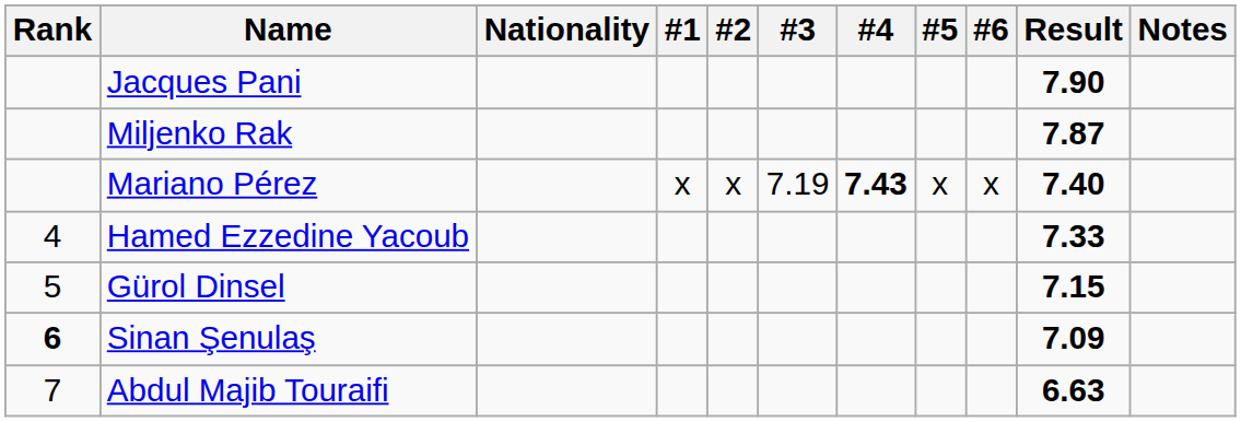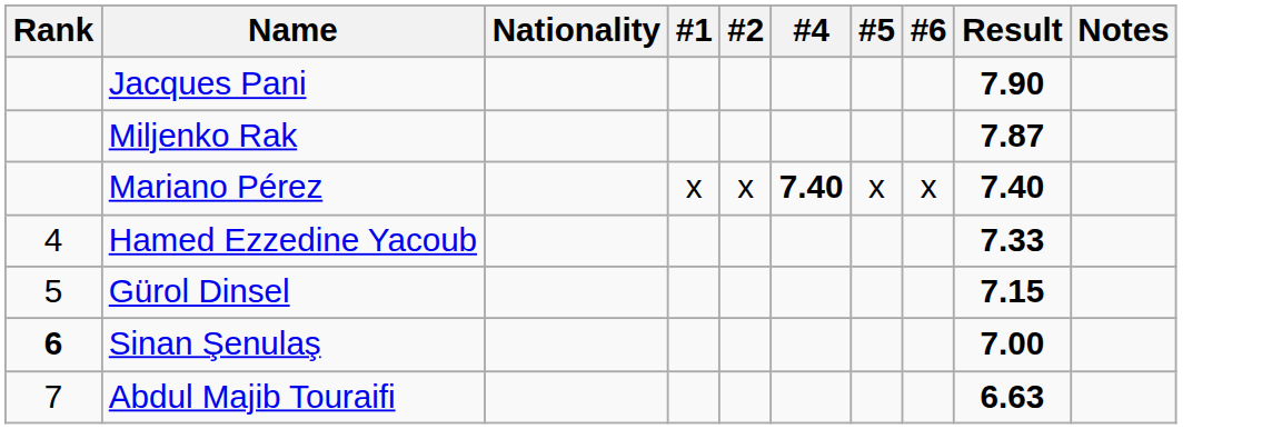- column: #3 | 7.19
Mariano Pérez | #4: 7.43 -> 7.40
Sinan Şenulaş | Result: 7.09 -> 7.00
